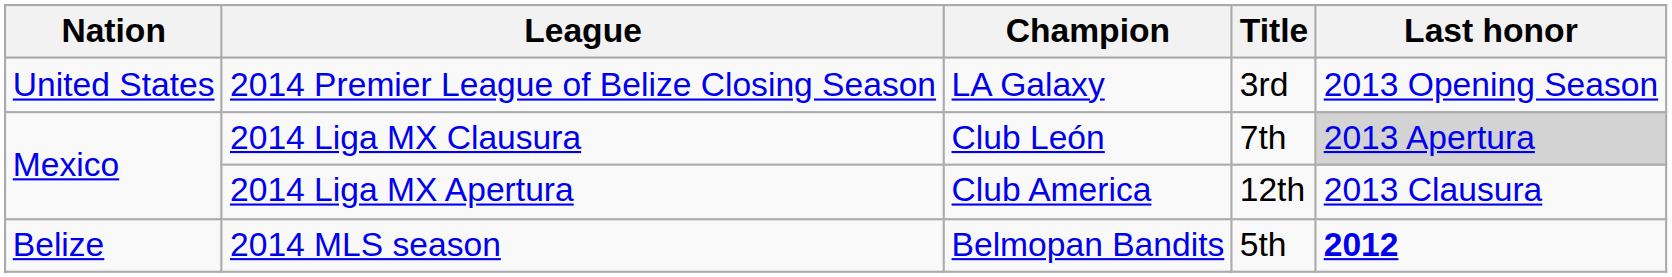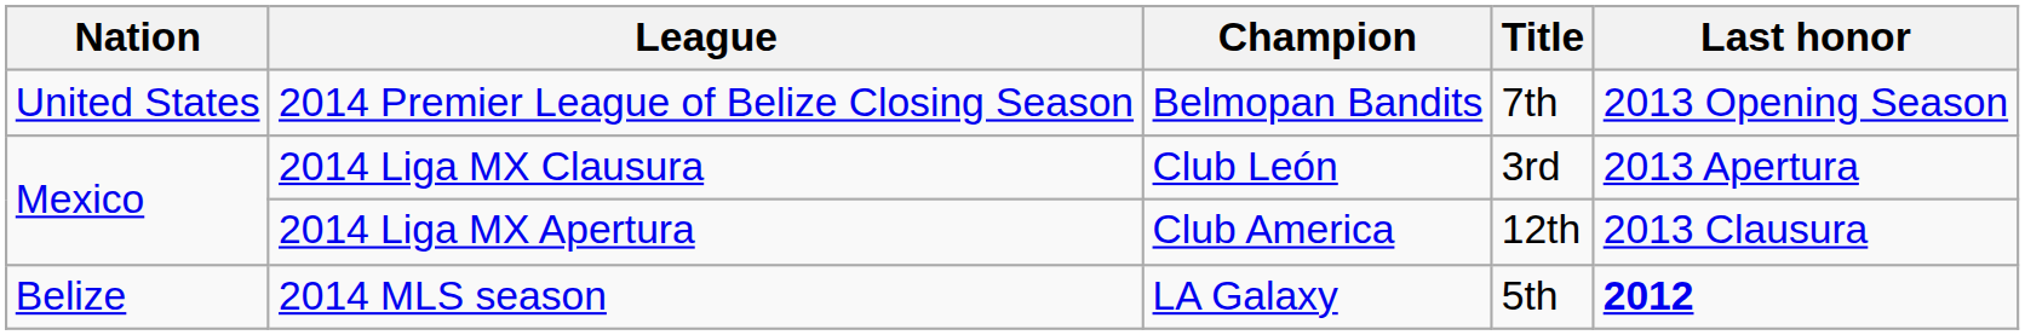2014 Premier League of Belize Closing Season | Champion: LA Galaxy -> Belmopan Bandits
2014 Premier League of Belize Closing Season | Title: 3rd -> 7th
2014 Liga MX Clausura | Title: 7th -> 3rd
2014 Liga MX Clausura | Last honor: lightgrey background -> no background
2014 MLS season | Champion: Belmopan Bandits -> LA Galaxy
